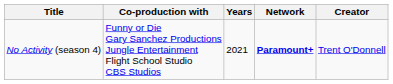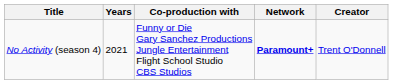columns swapped: Years <-> Co-production with
